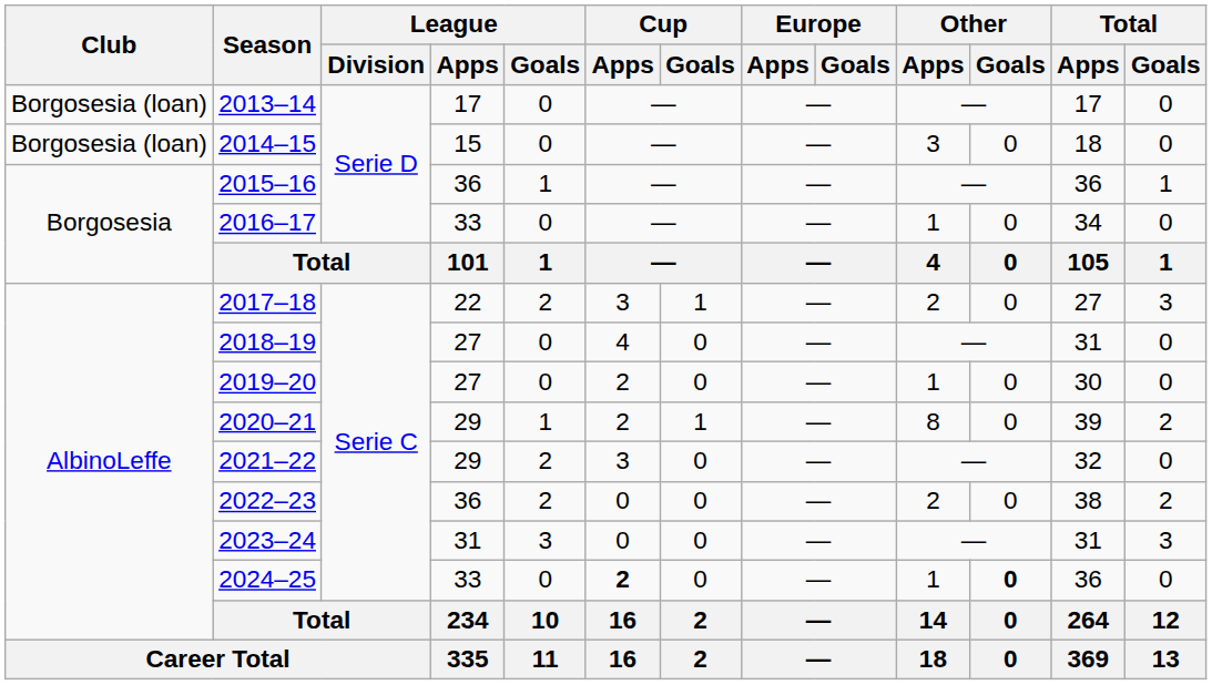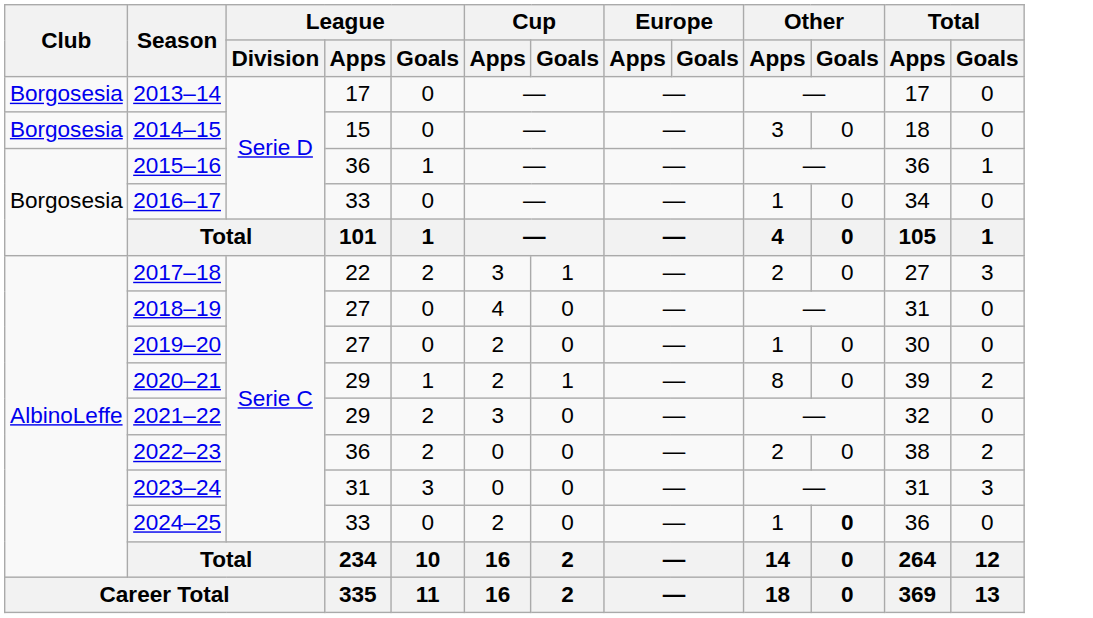2013–14 | Club: Borgosesia (loan) -> Borgosesia
2014–15 | Club: Borgosesia (loan) -> Borgosesia
2024–25 | Cup / Apps: bold -> normal
